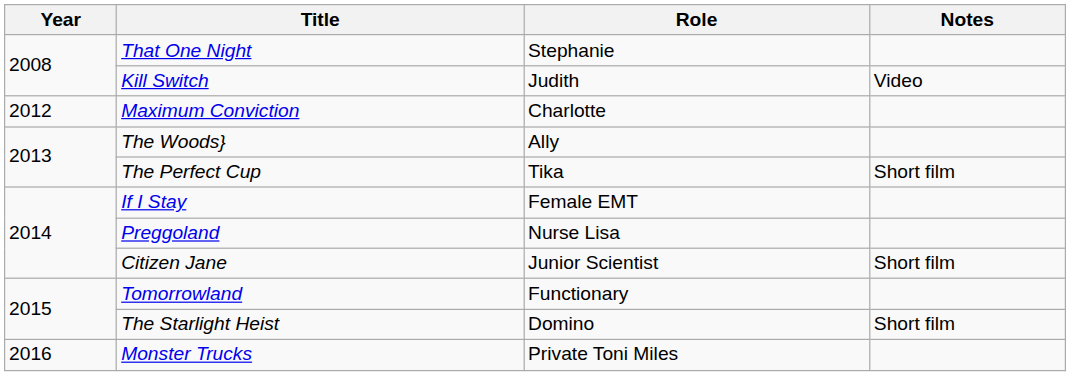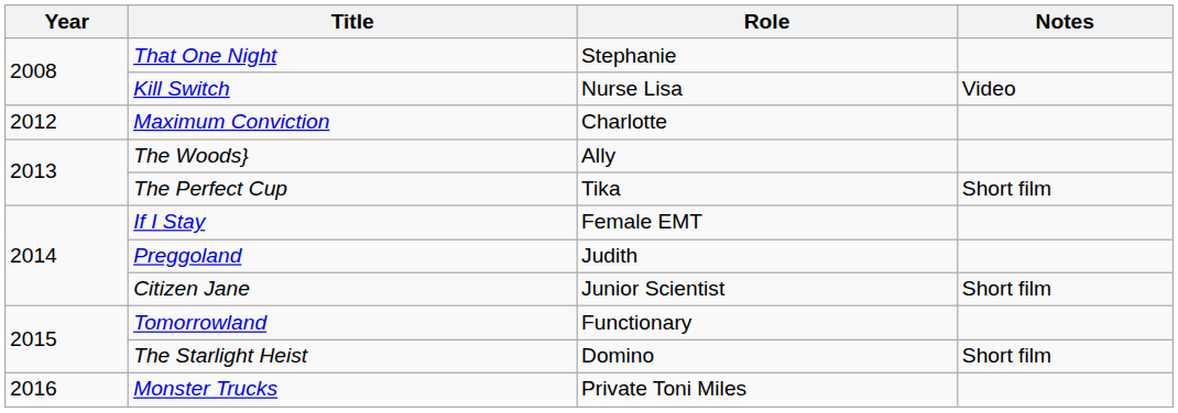Kill Switch | Role: Judith -> Nurse Lisa
Preggoland | Role: Nurse Lisa -> Judith
